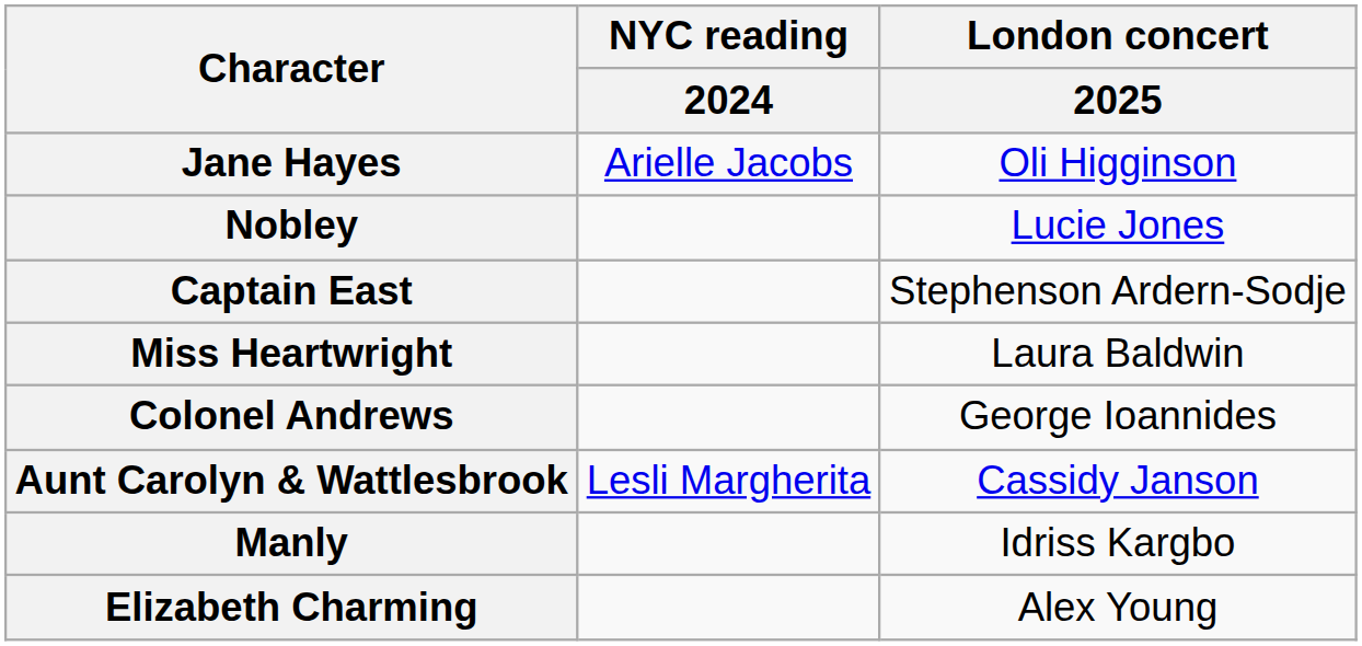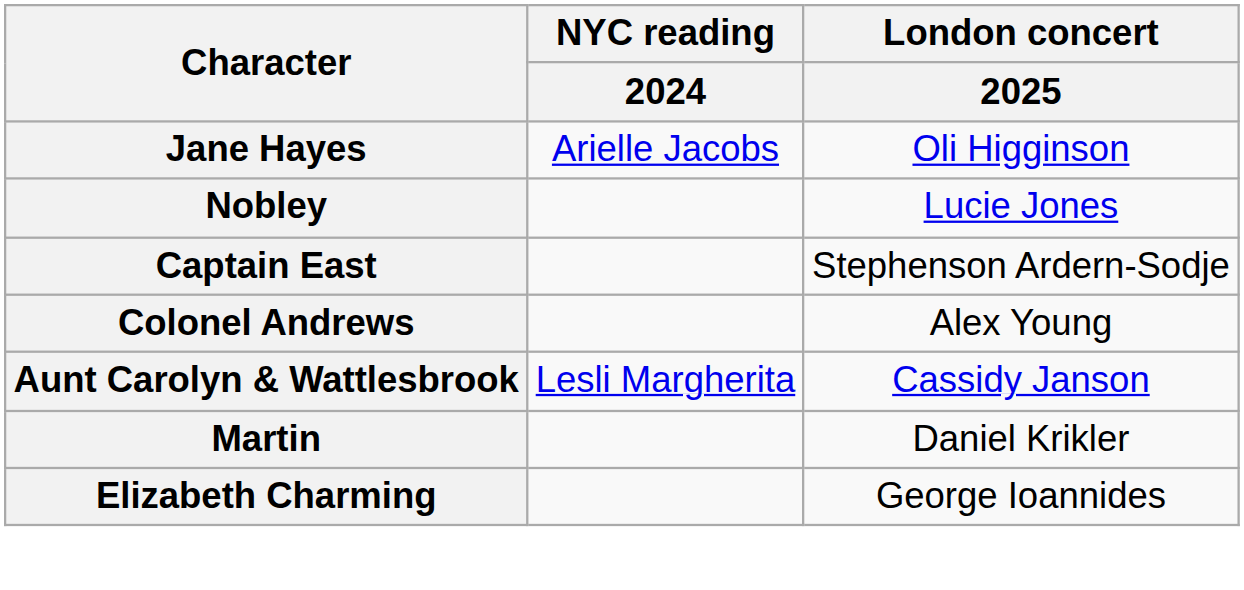- row: Miss Heartwright | Laura Baldwin
Colonel Andrews | London concert / 2025: George Ioannides -> Alex Young
- row: Manly | Idriss Kargbo
+ row: Martin | Daniel Krikler
Elizabeth Charming | London concert / 2025: Alex Young -> George Ioannides
